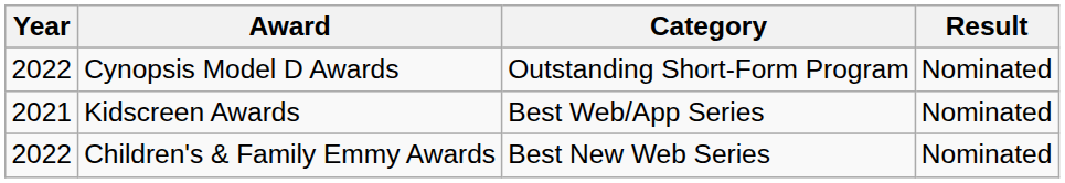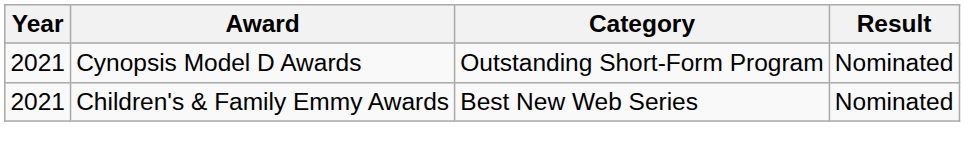Cynopsis Model D Awards | Year: 2022 -> 2021
- row: 2021 | Kidscreen Awards | Best Web/App Series | Nominated
Children's & Family Emmy Awards | Year: 2022 -> 2021
